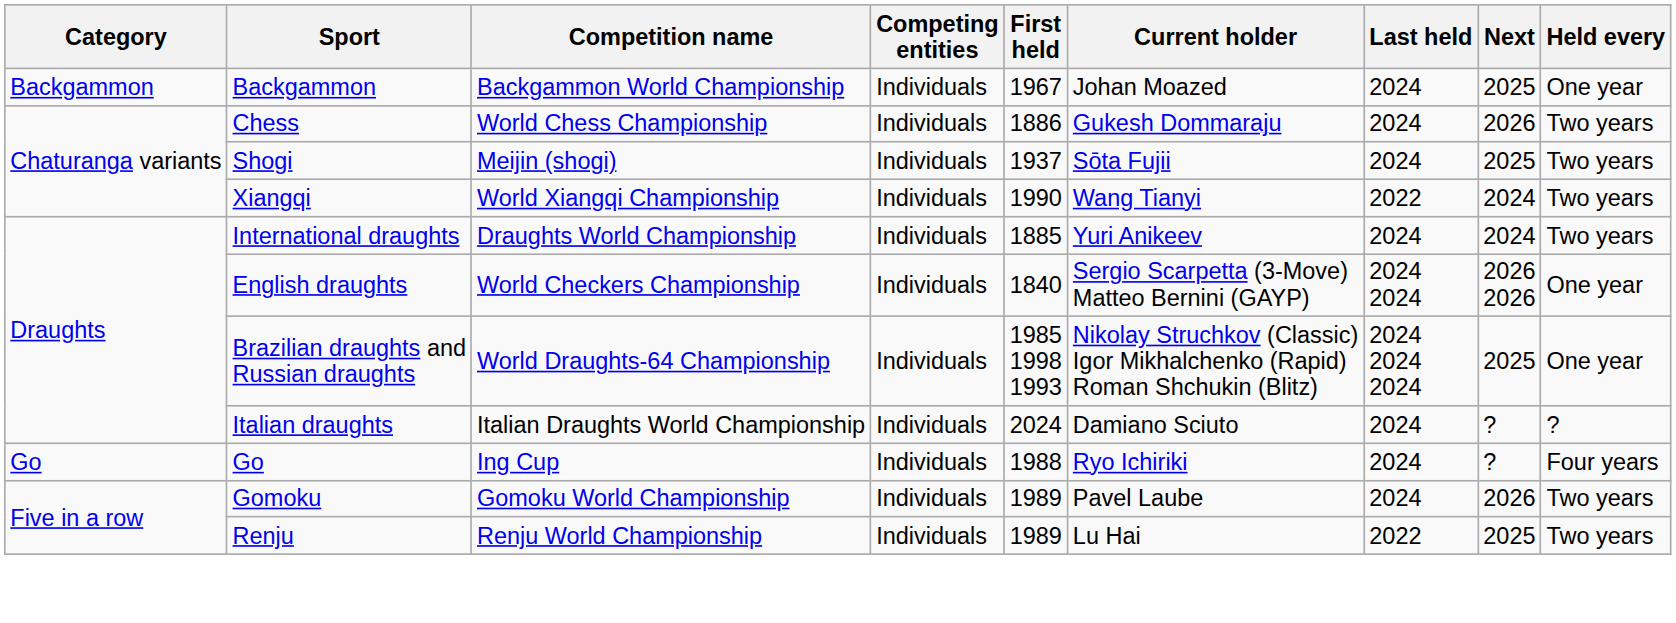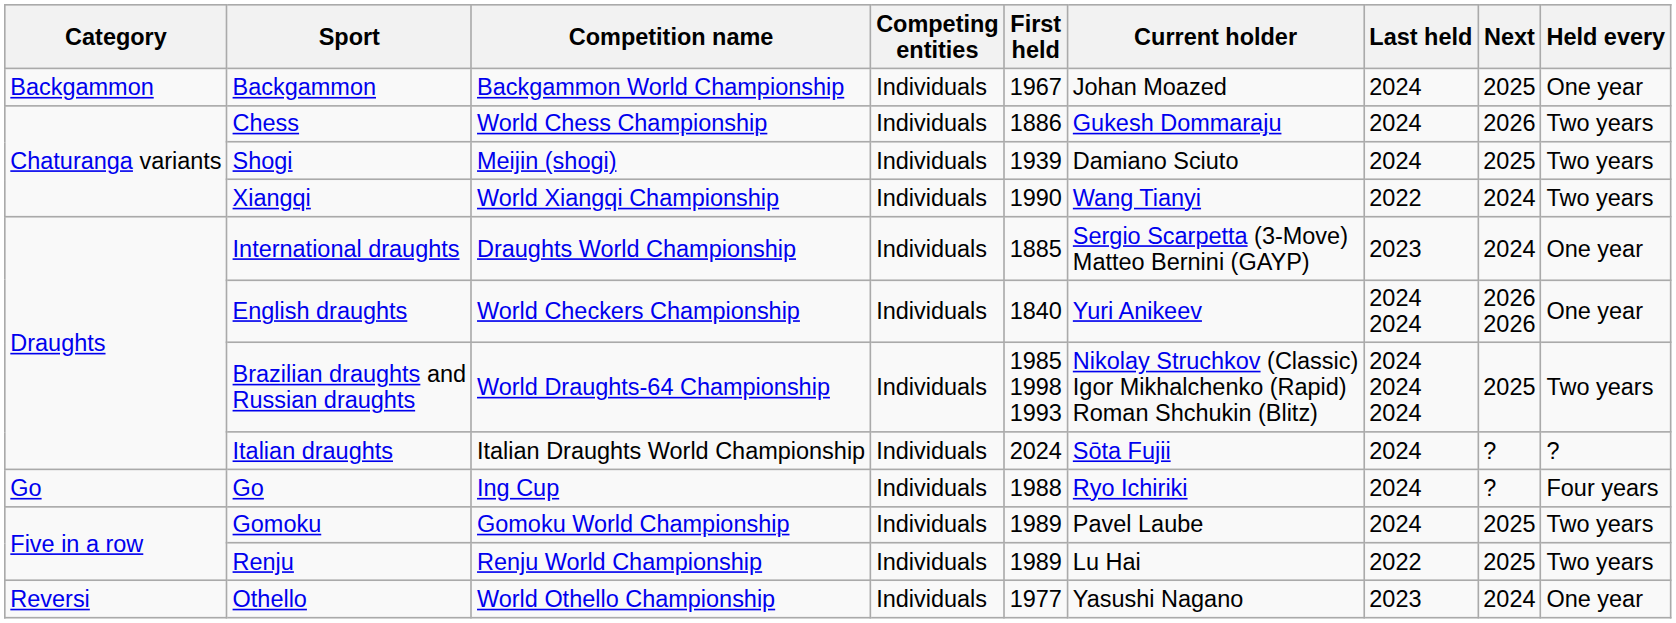Shogi | First held: 1937 -> 1939
Shogi | Current holder: Sōta Fujii -> Damiano Sciuto
International draughts | Current holder: Yuri Anikeev -> Sergio Scarpetta (3-Move) Matteo Bernini (GAYP)
International draughts | Last held: 2024 -> 2023
International draughts | Held every: Two years -> One year
English draughts | Current holder: Sergio Scarpetta (3-Move) Matteo Bernini (GAYP) -> Yuri Anikeev
Brazilian draughts and Russian draughts | Held every: One year -> Two years
Italian draughts | Current holder: Damiano Sciuto -> Sōta Fujii
Gomoku | Next: 2026 -> 2025
+ row: Reversi | Othello | World Othello Championship | Individuals | 1977 | Yasushi Nagano | 2023 | 2024 | One year
